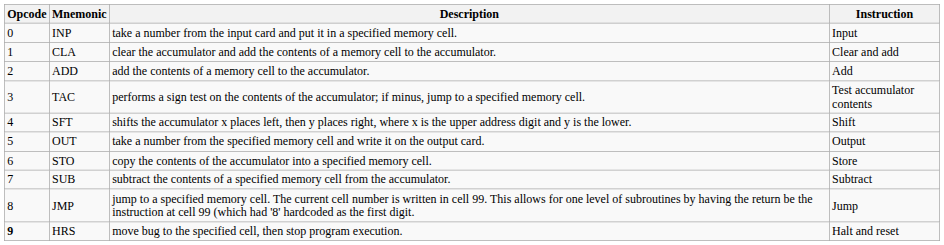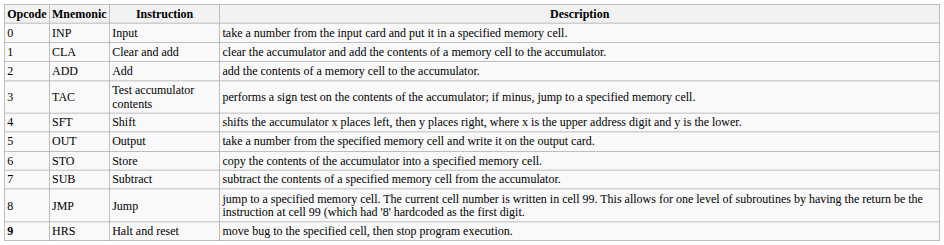columns swapped: Instruction <-> Description
